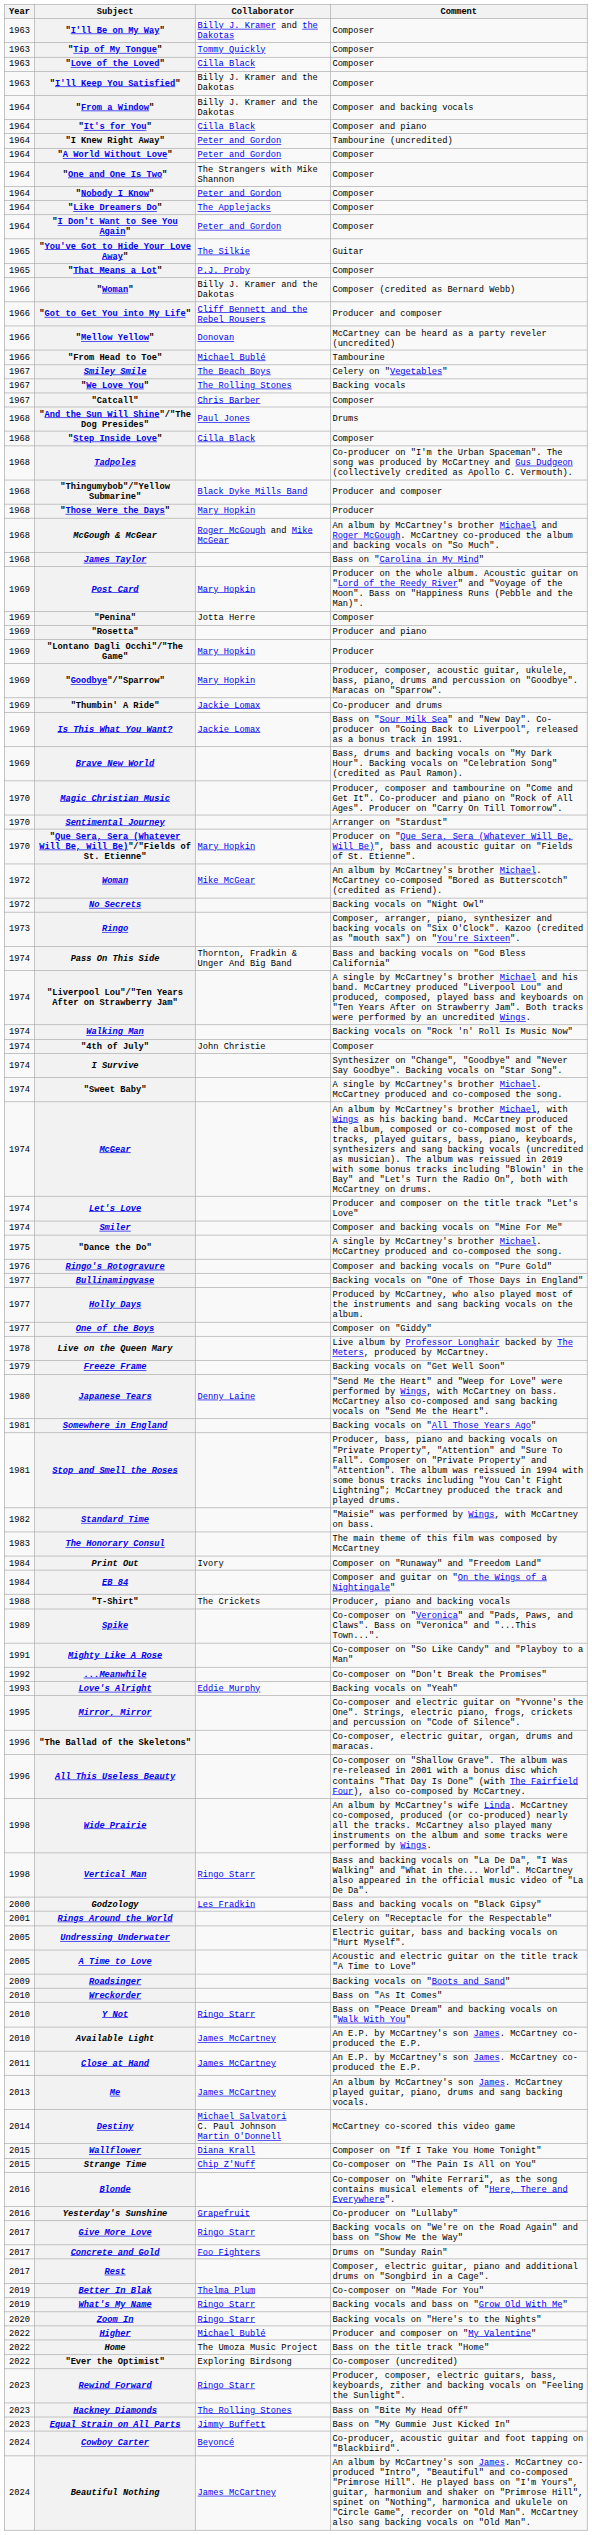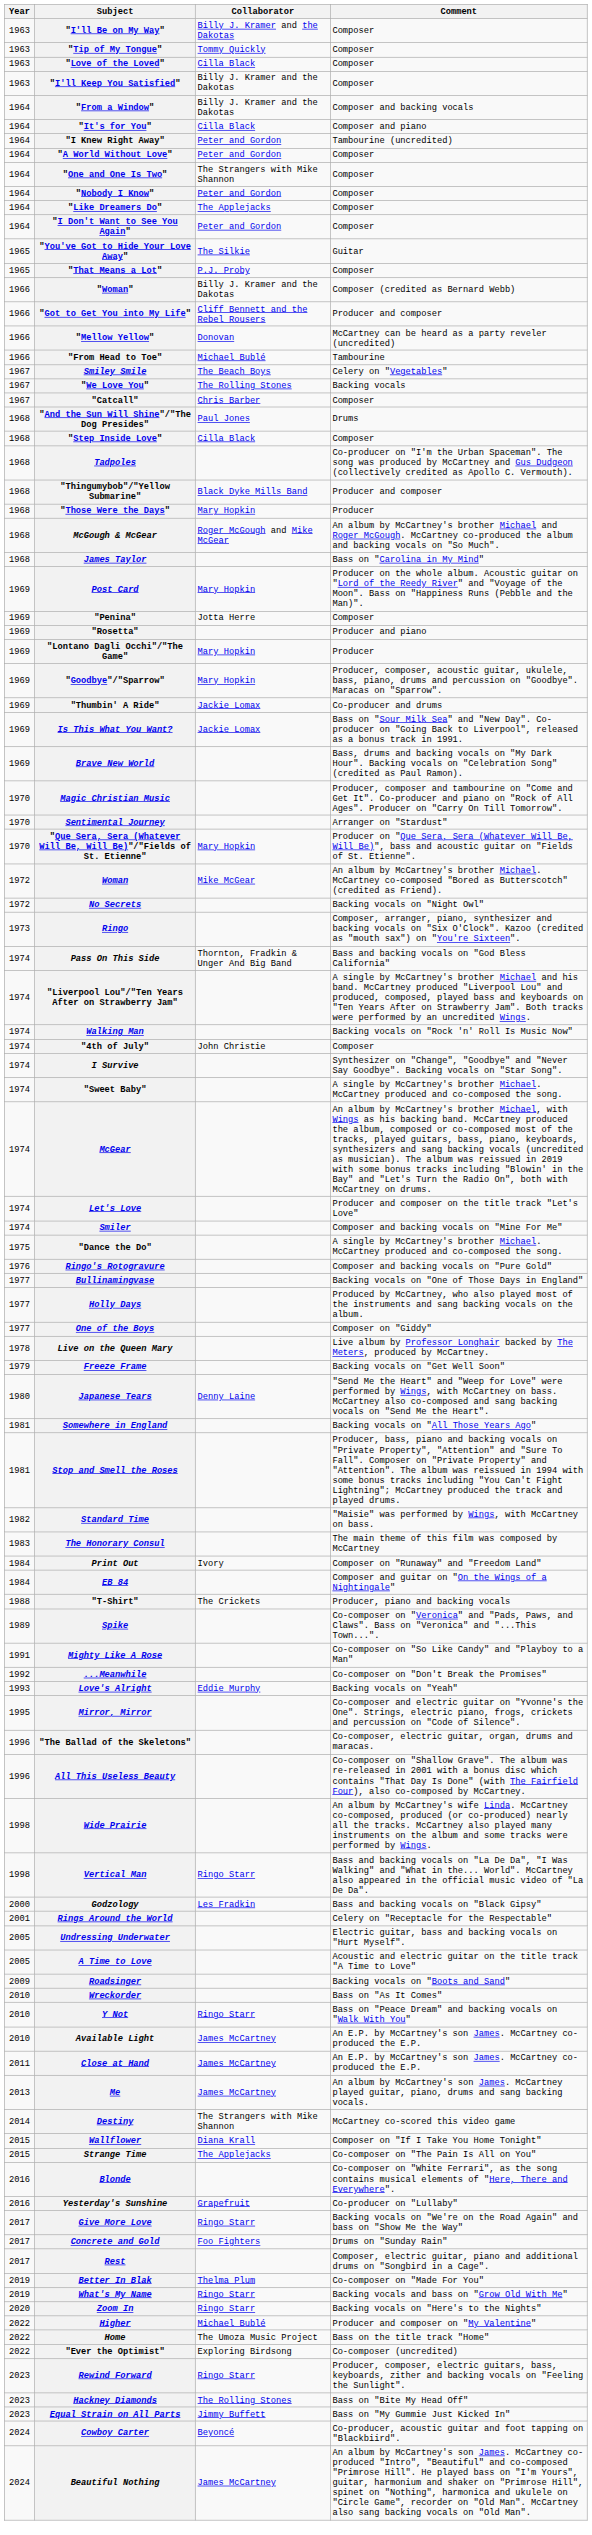Destiny | Collaborator: Michael Salvatori C. Paul Johnson Martin O'Donnell -> The Strangers with Mike Shannon
Strange Time | Collaborator: Chip Z'Nuff -> The Applejacks
